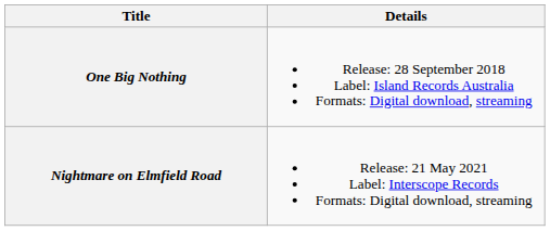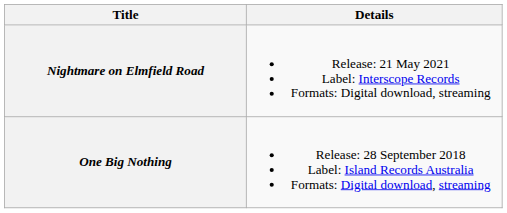rows swapped: One Big Nothing <-> Nightmare on Elmfield Road
